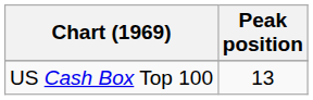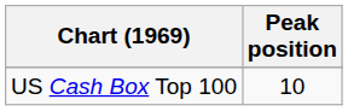US Cash Box Top 100 | Peak position: 13 -> 10
